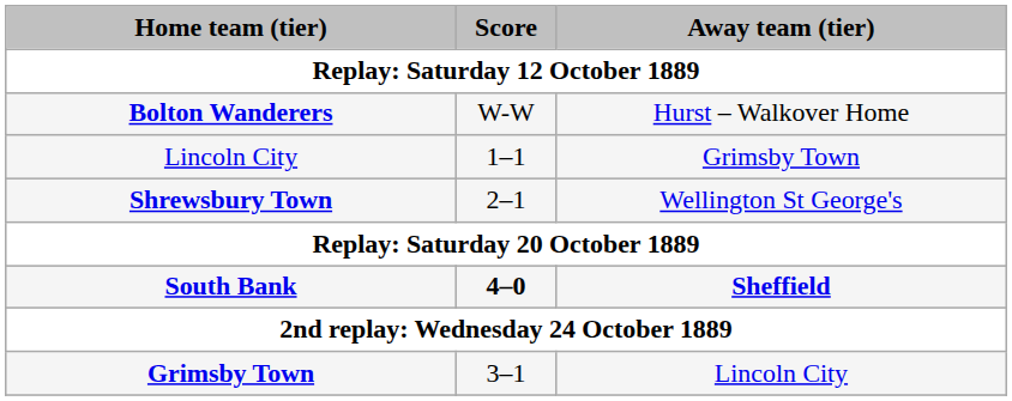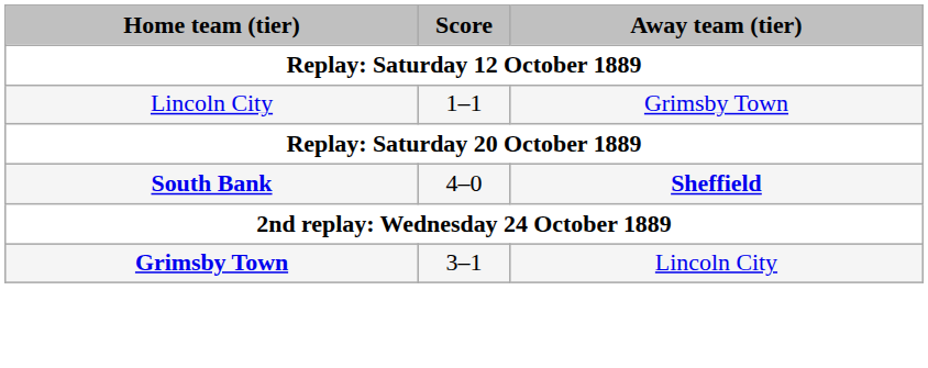- row: Bolton Wanderers | W-W | Hurst – Walkover Home
- row: Shrewsbury Town | 2–1 | Wellington St George's
South Bank | Score: bold -> normal
